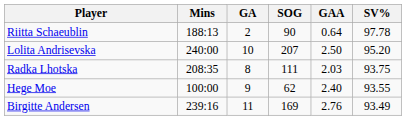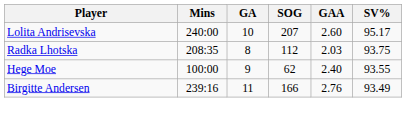- row: Riitta Schaeublin | 188:13 | 2 | 90 | 0.64 | 97.78
Lolita Andrisevska | GAA: 2.50 -> 2.60
Lolita Andrisevska | SV%: 95.20 -> 95.17
Radka Lhotska | SOG: 111 -> 112
Birgitte Andersen | SOG: 169 -> 166
